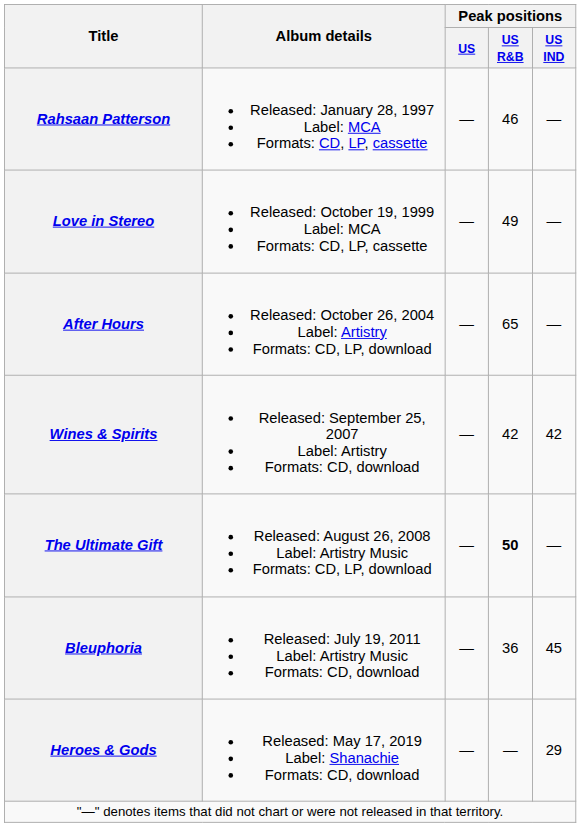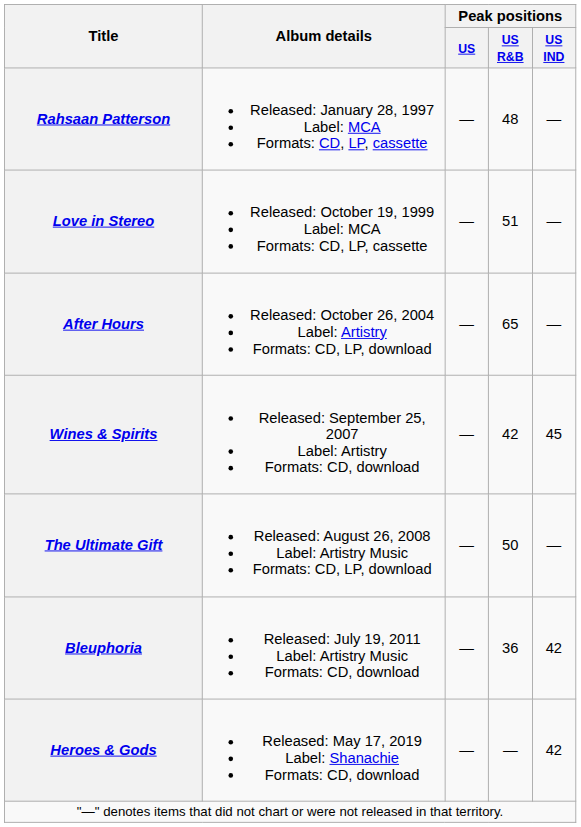Rahsaan Patterson | Peak positions / US R&B: 46 -> 48
Love in Stereo | Peak positions / US R&B: 49 -> 51
Wines & Spirits | Peak positions / US IND: 42 -> 45
The Ultimate Gift | Peak positions / US R&B: bold -> normal
Bleuphoria | Peak positions / US IND: 45 -> 42
Heroes & Gods | Peak positions / US IND: 29 -> 42
